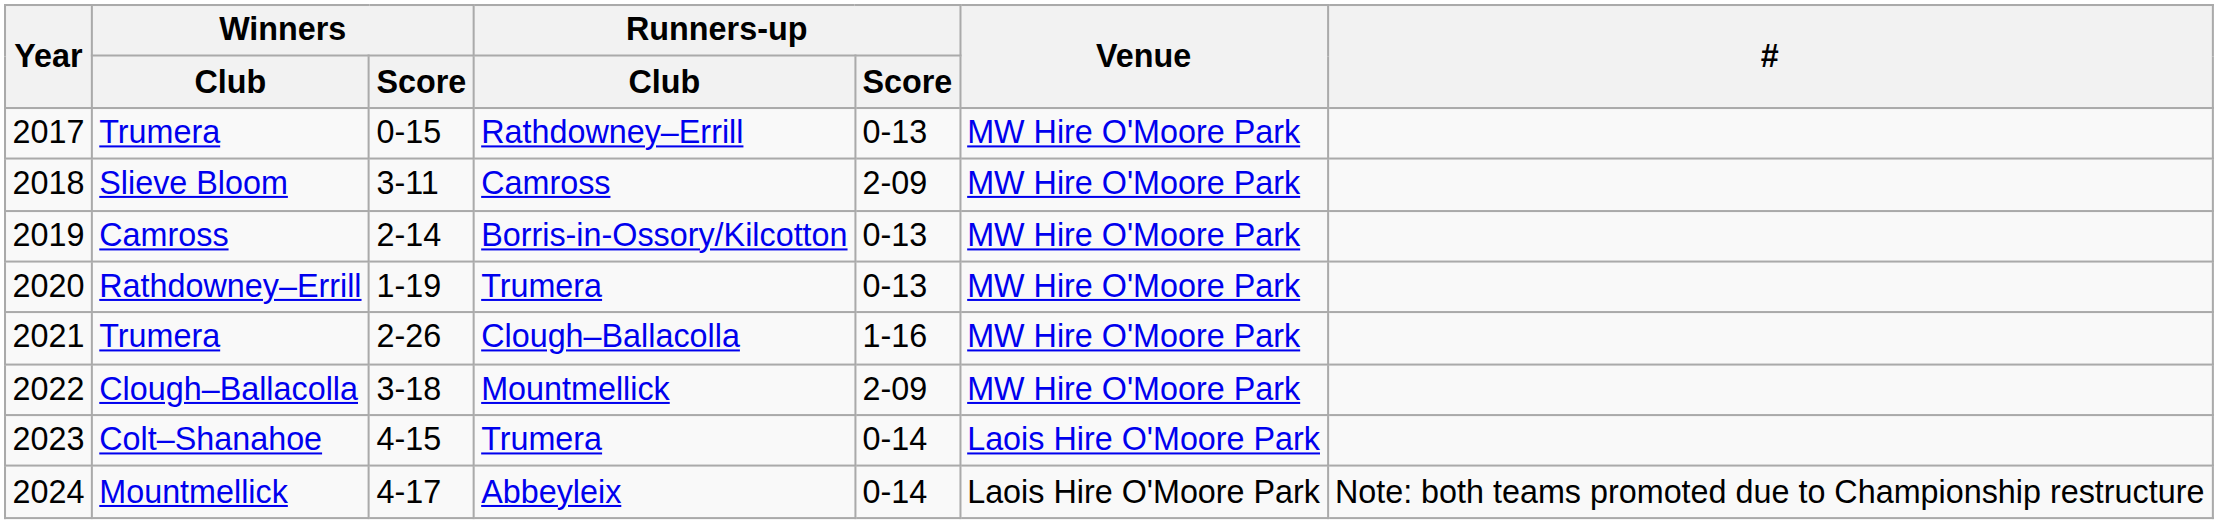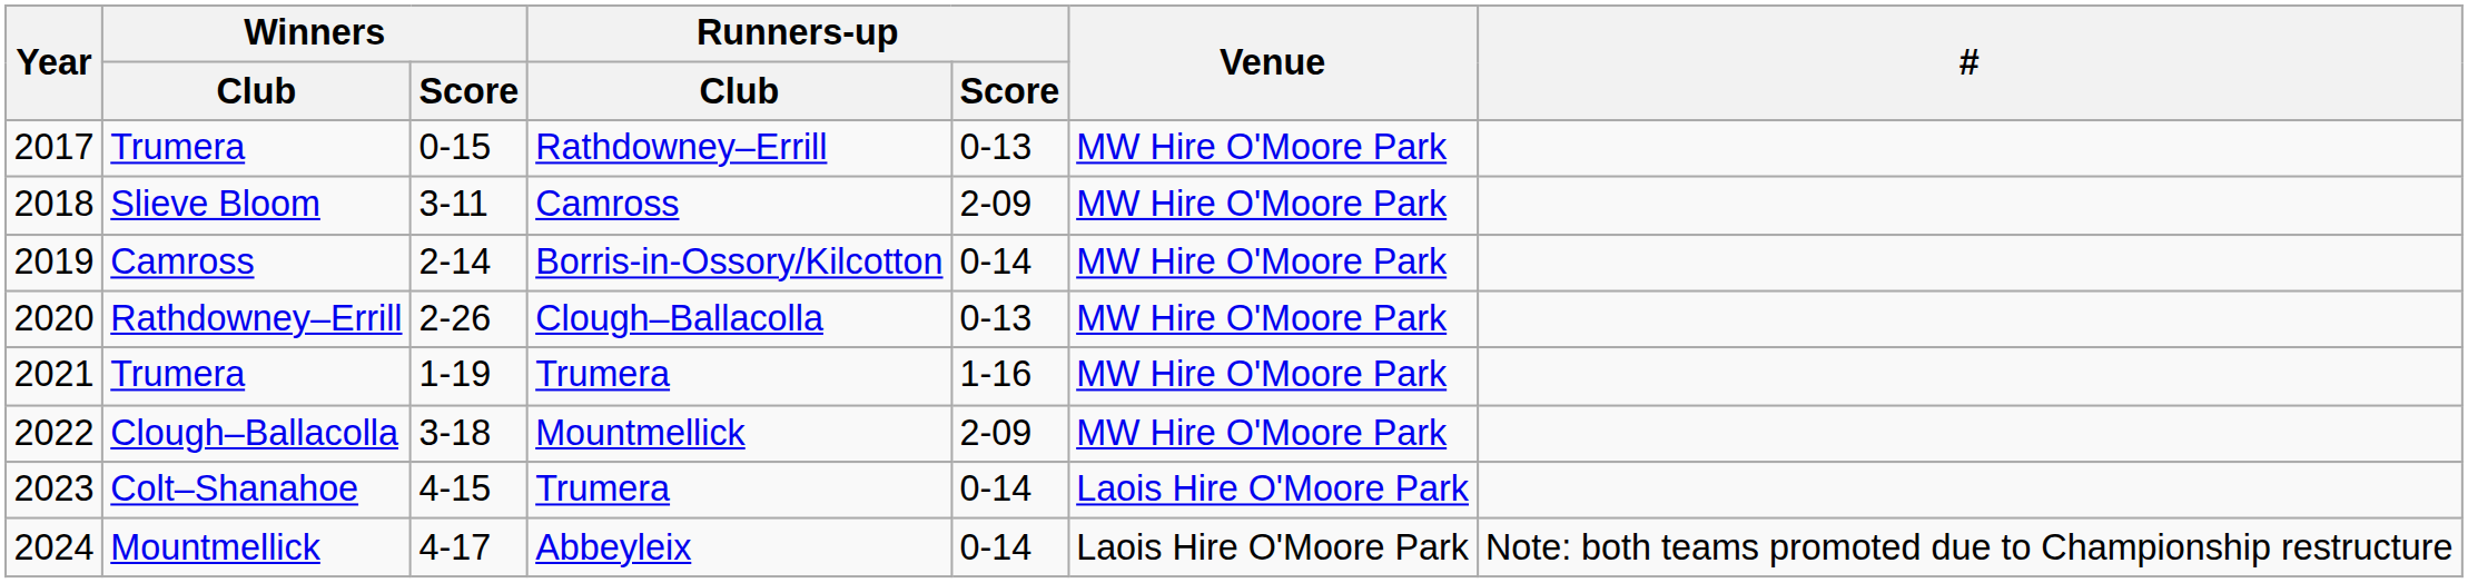2019 | Runners-up / Score: 0-13 -> 0-14
2020 | Winners / Score: 1-19 -> 2-26
2020 | Runners-up / Club: Trumera -> Clough–Ballacolla
2021 | Winners / Score: 2-26 -> 1-19
2021 | Runners-up / Club: Clough–Ballacolla -> Trumera
